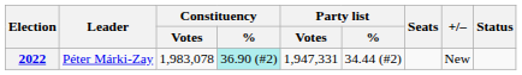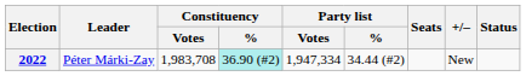2022 | Constituency / Votes: 1,983,078 -> 1,983,708
2022 | Party list / Votes: 1,947,331 -> 1,947,334
